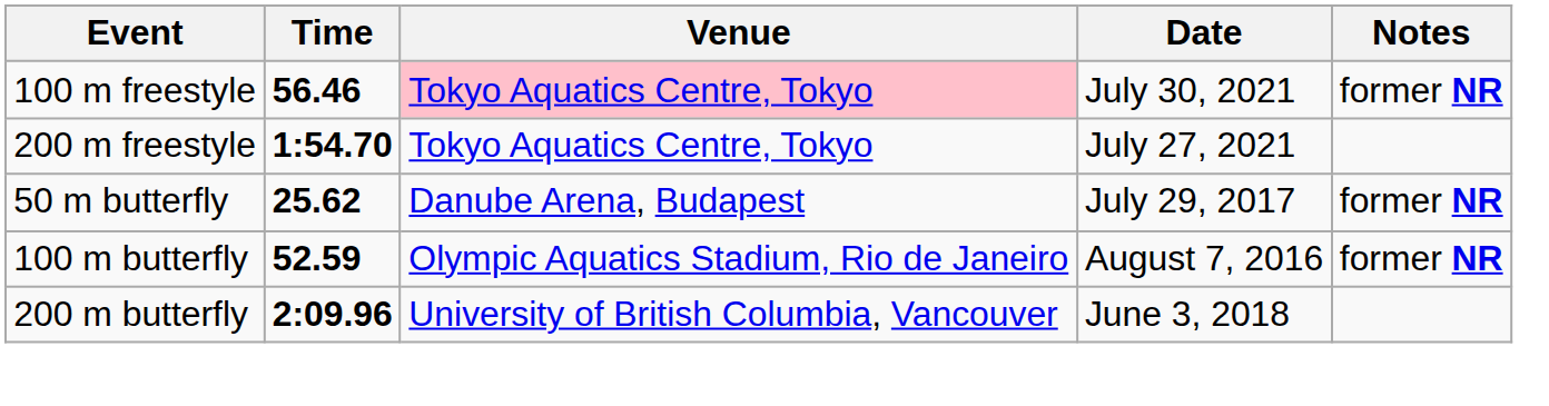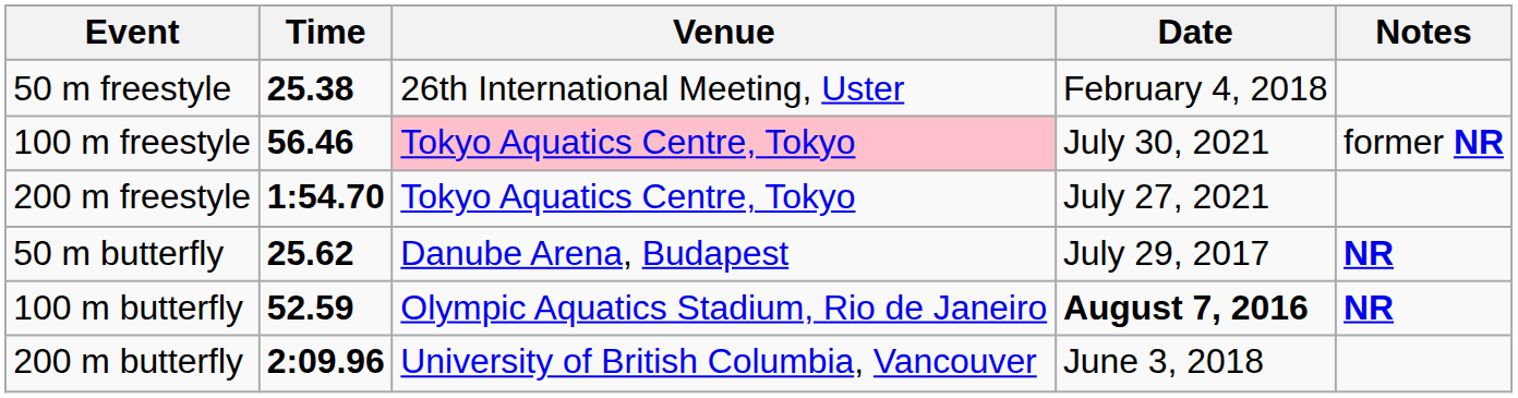+ row: 50 m freestyle | 25.38 | 26th International Meeting, Uster | February 4, 2018
50 m butterfly | Notes: former NR -> NR
100 m butterfly | Date: normal -> bold
100 m butterfly | Notes: former NR -> NR
